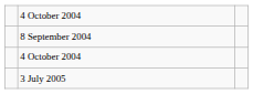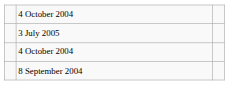rows swapped: 8 September 2004 <-> 3 July 2005
